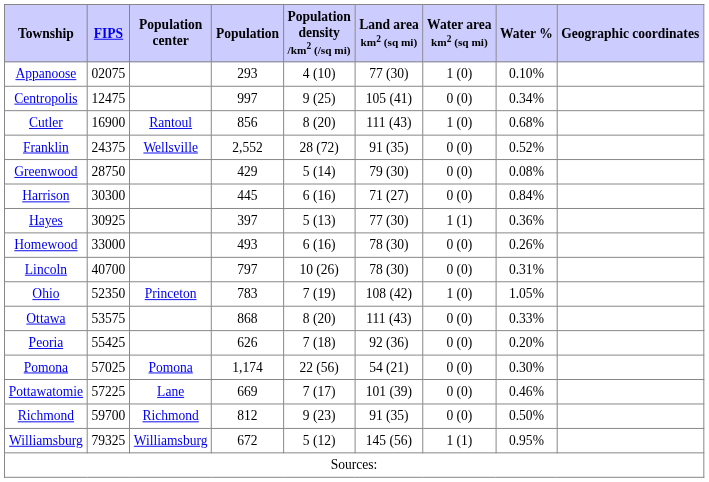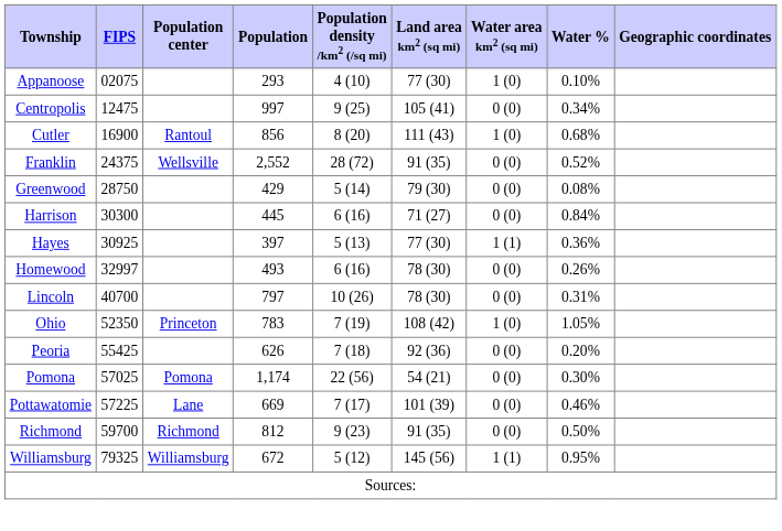Homewood | FIPS: 33000 -> 32997
- row: Ottawa | 53575 | 868 | 8 (20) | 111 (43) | 0 (0) | 0.33%
